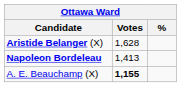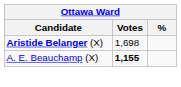Aristide Belanger (X) | Votes: 1,628 -> 1,698
- row: Napoleon Bordeleau | 1,413
